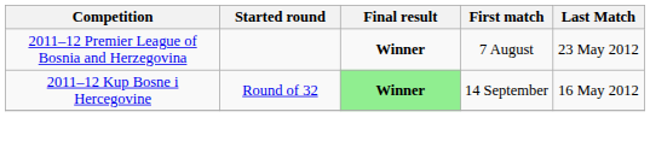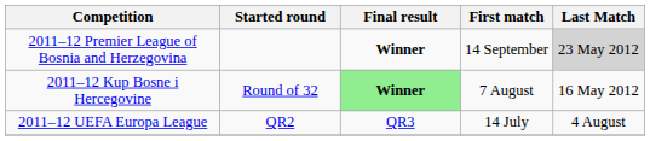2011–12 Premier League of Bosnia and Herzegovina | First match: 7 August -> 14 September
2011–12 Premier League of Bosnia and Herzegovina | Last Match: no background -> lightgrey background
2011–12 Kup Bosne i Hercegovine | First match: 14 September -> 7 August
+ row: 2011–12 UEFA Europa League | QR2 | QR3 | 14 July | 4 August
